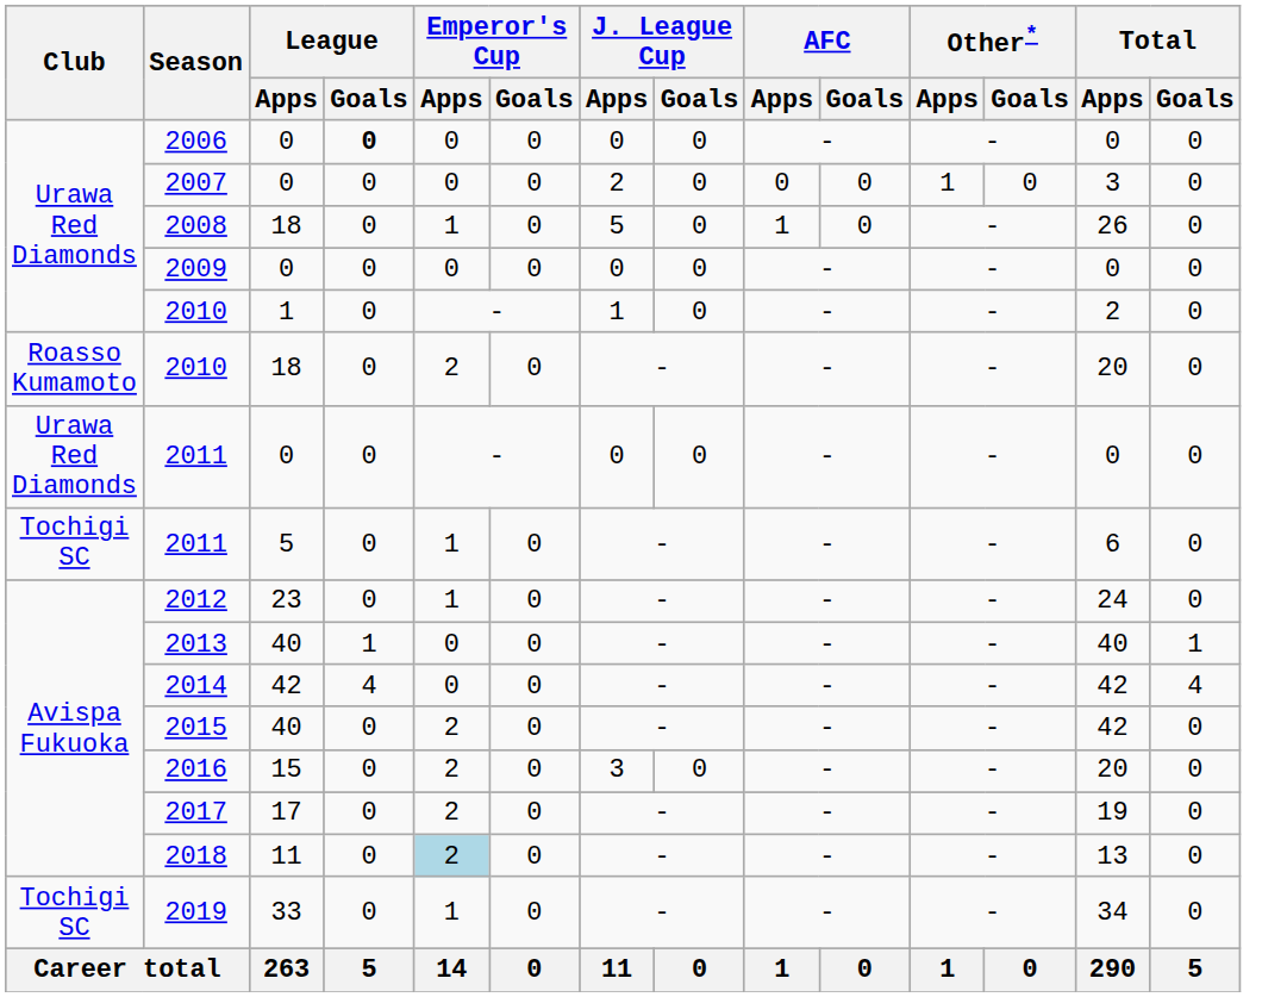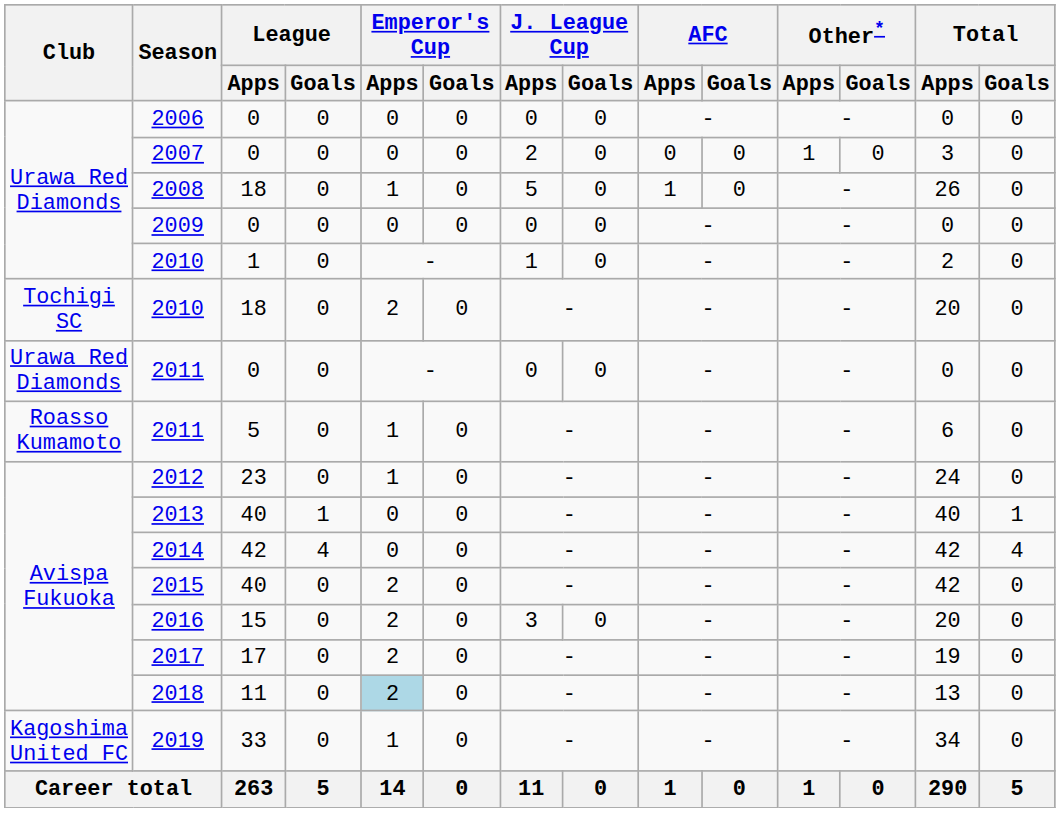2006 | League / Goals: bold -> normal
2010 / 18 | Club: Roasso Kumamoto -> Tochigi SC
2011 / 5 | Club: Tochigi SC -> Roasso Kumamoto
2019 | Club: Tochigi SC -> Kagoshima United FC
